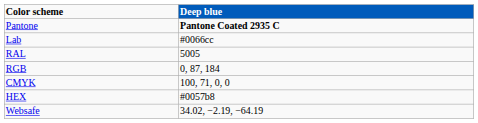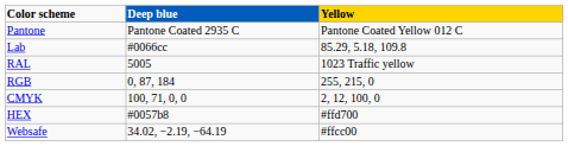+ column: Yellow | Pantone Coated Yellow 012 C | 85.29, 5.18, 109.8 | 1023 Traffic yellow | 255, 215, 0 | 2, 12, 100, 0 | #ffd700 | #ffcc00
Pantone | Deep blue: bold -> normal
